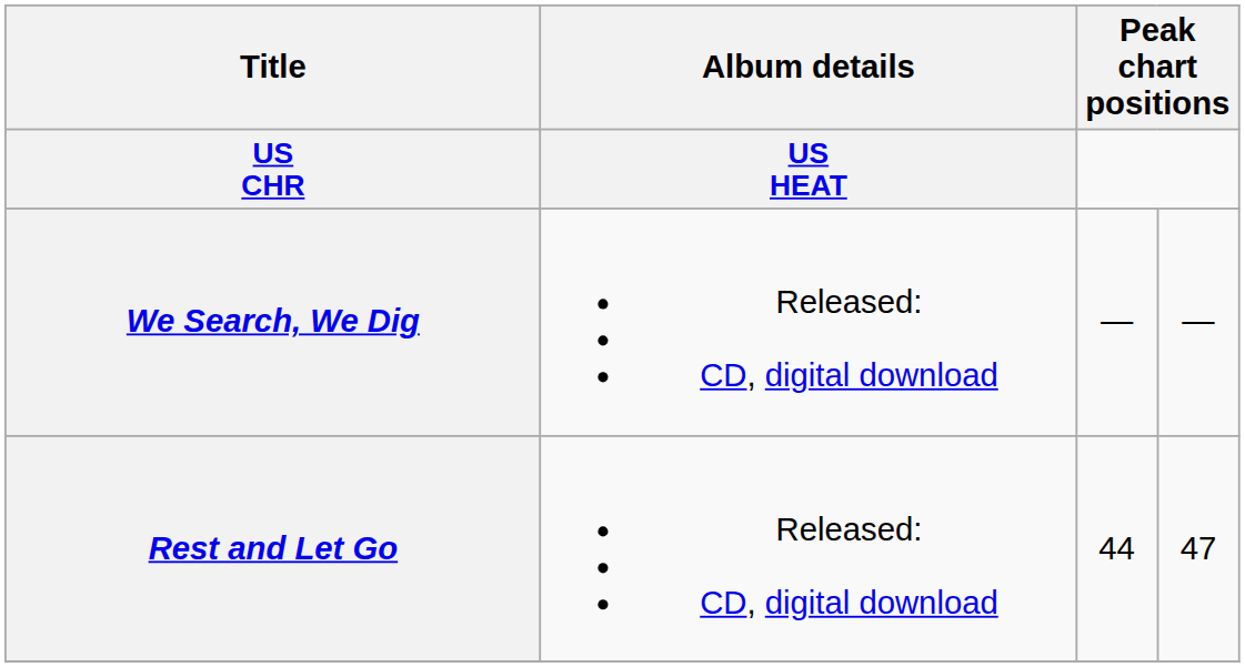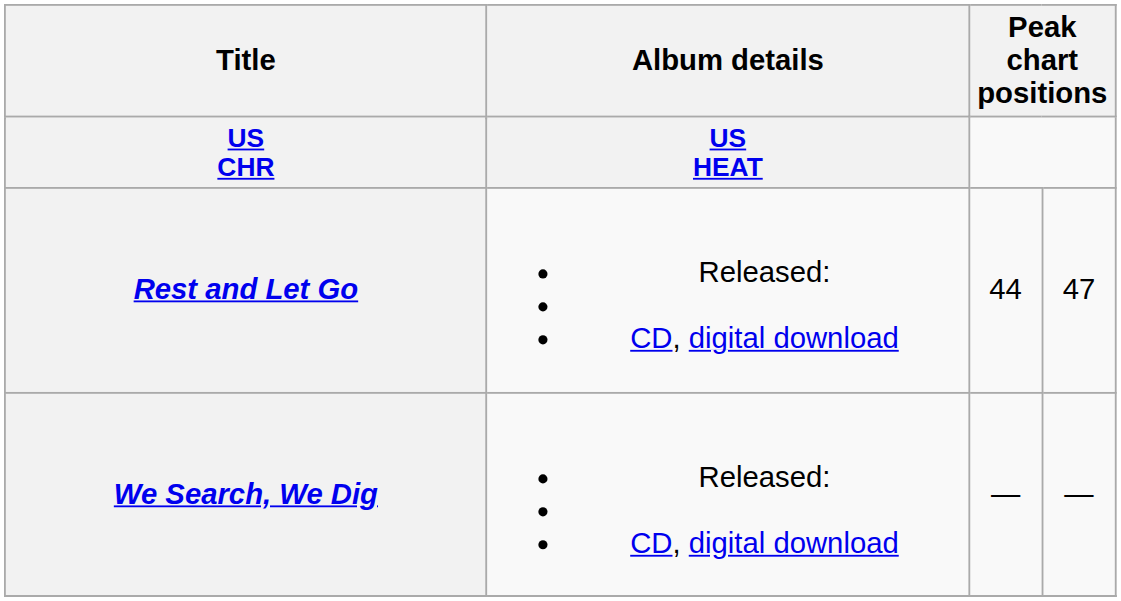rows swapped: We Search, We Dig <-> Rest and Let Go
